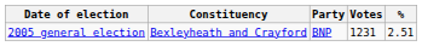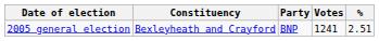2005 general election | Votes: 1231 -> 1241
